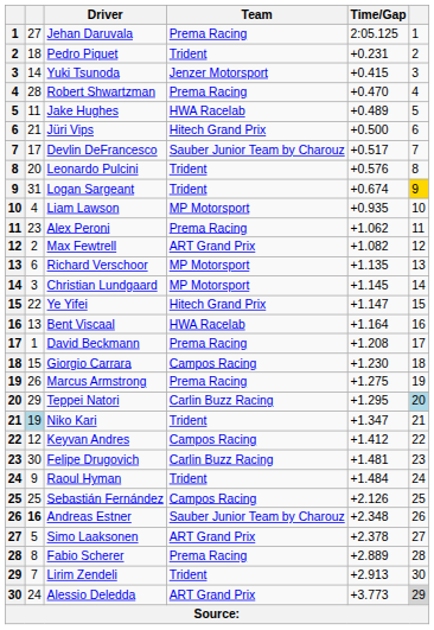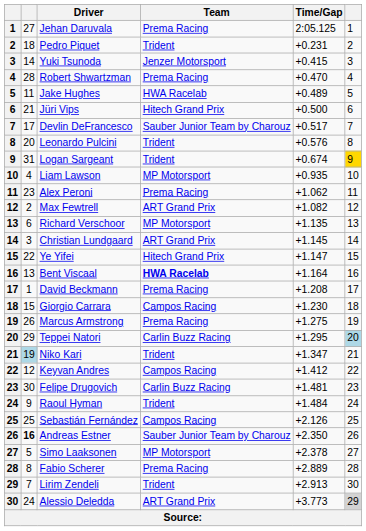Christian Lundgaard | Team: MP Motorsport -> ART Grand Prix
Bent Viscaal | Team: normal -> bold
Andreas Estner | Time/Gap: +2.348 -> +2.350
Simo Laaksonen | Team: ART Grand Prix -> MP Motorsport
